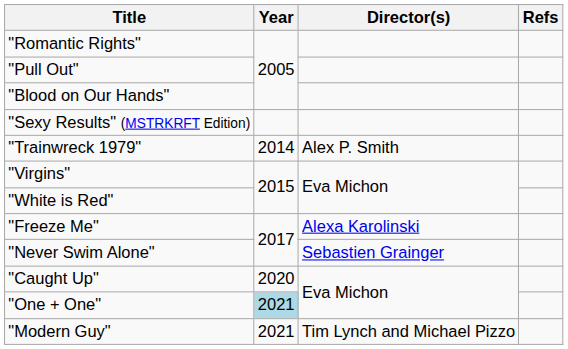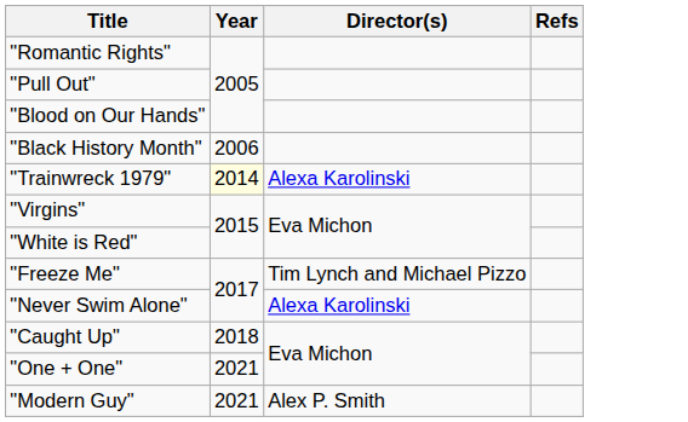+ row: "Black History Month" | 2006
- row: "Sexy Results" (MSTRKRFT Edition)
"Trainwreck 1979" | Year: no background -> lightyellow background
"Trainwreck 1979" | Director(s): Alex P. Smith -> Alexa Karolinski
"Freeze Me" | Director(s): Alexa Karolinski -> Tim Lynch and Michael Pizzo
"Never Swim Alone" | Director(s): Sebastien Grainger -> Alexa Karolinski
"Caught Up" | Year: 2020 -> 2018
"One + One" | Year: lightblue background -> no background
"Modern Guy" | Director(s): Tim Lynch and Michael Pizzo -> Alex P. Smith
